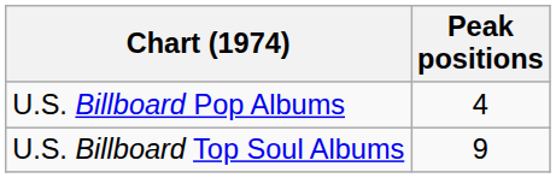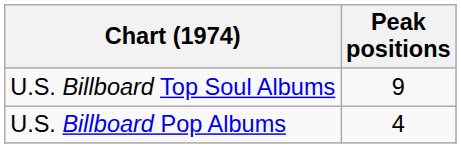rows swapped: U.S. Billboard Pop Albums <-> U.S. Billboard Top Soul Albums
